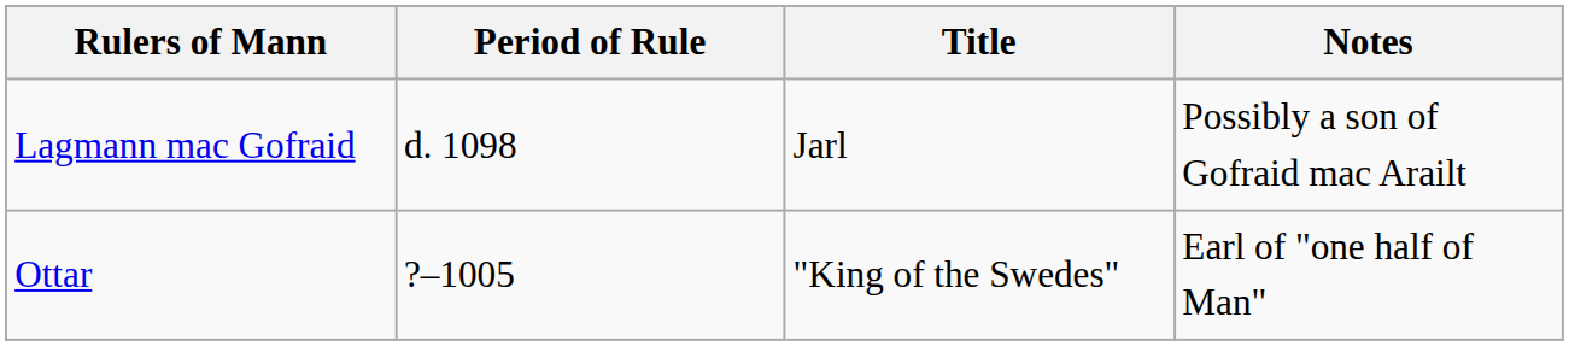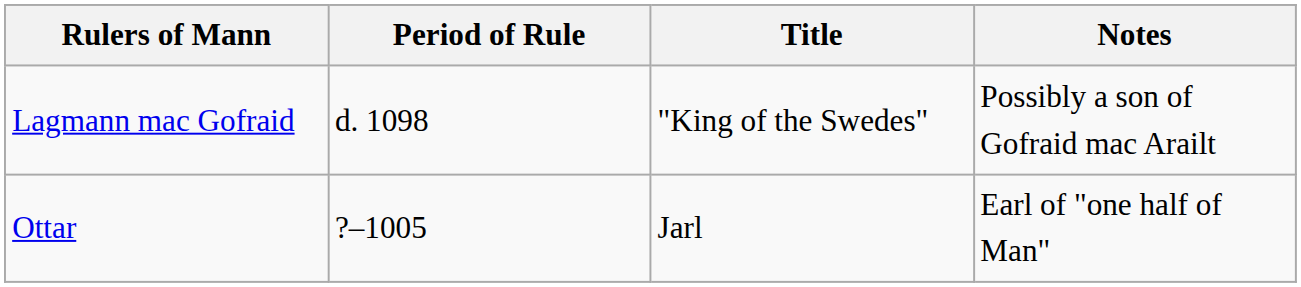Lagmann mac Gofraid | Title: Jarl -> "King of the Swedes"
Ottar | Title: "King of the Swedes" -> Jarl
